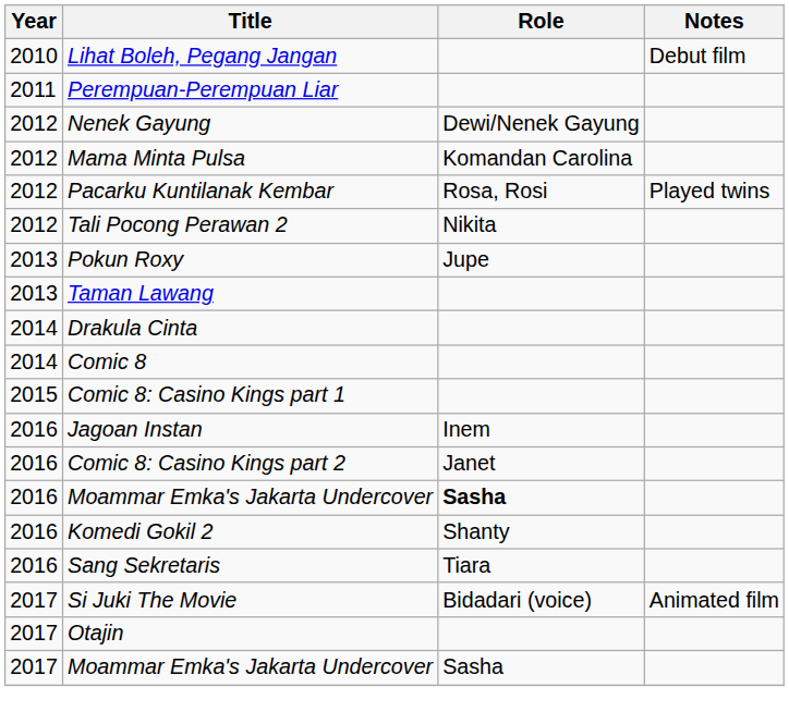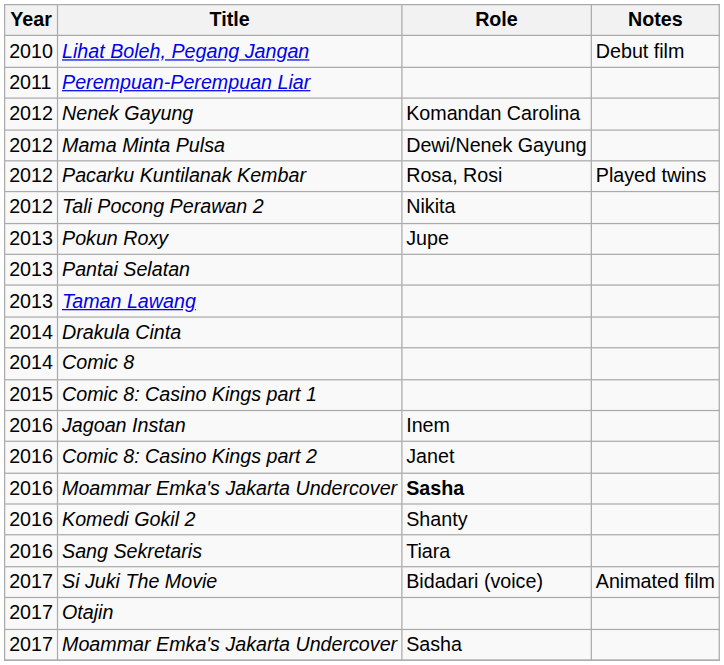Nenek Gayung | Role: Dewi/Nenek Gayung -> Komandan Carolina
Mama Minta Pulsa | Role: Komandan Carolina -> Dewi/Nenek Gayung
+ row: 2013 | Pantai Selatan
